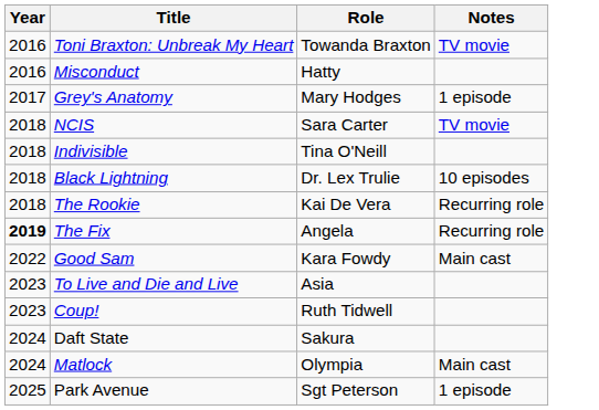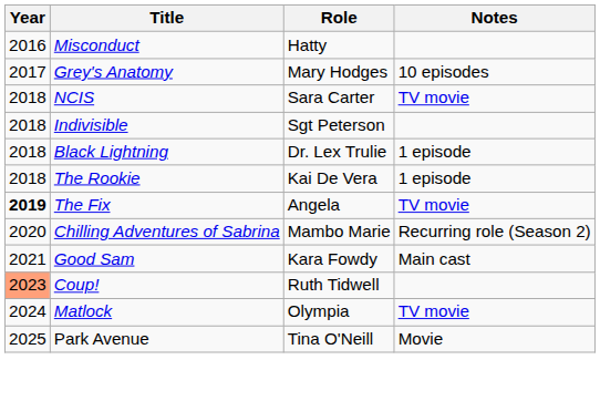- row: 2016 | Toni Braxton: Unbreak My Heart | Towanda Braxton | TV movie
Grey's Anatomy | Notes: 1 episode -> 10 episodes
Indivisible | Role: Tina O'Neill -> Sgt Peterson
Black Lightning | Notes: 10 episodes -> 1 episode
The Rookie | Notes: Recurring role -> 1 episode
The Fix | Notes: Recurring role -> TV movie
+ row: 2020 | Chilling Adventures of Sabrina | Mambo Marie | Recurring role (Season 2)
Good Sam | Year: 2022 -> 2021
- row: 2023 | To Live and Die and Live | Asia
Coup! | Year: no background -> lightsalmon background
- row: 2024 | Daft State | Sakura
Matlock | Notes: Main cast -> TV movie
Park Avenue | Role: Sgt Peterson -> Tina O'Neill
Park Avenue | Notes: 1 episode -> Movie
